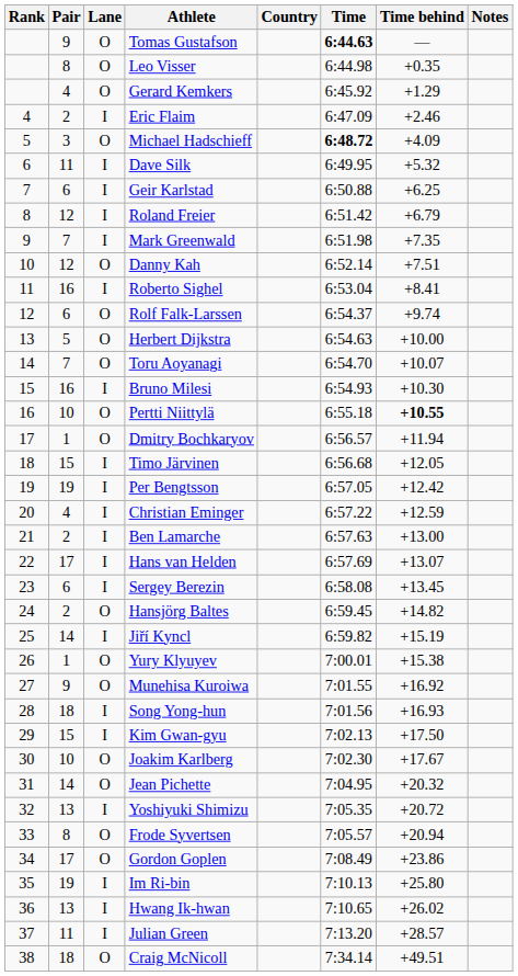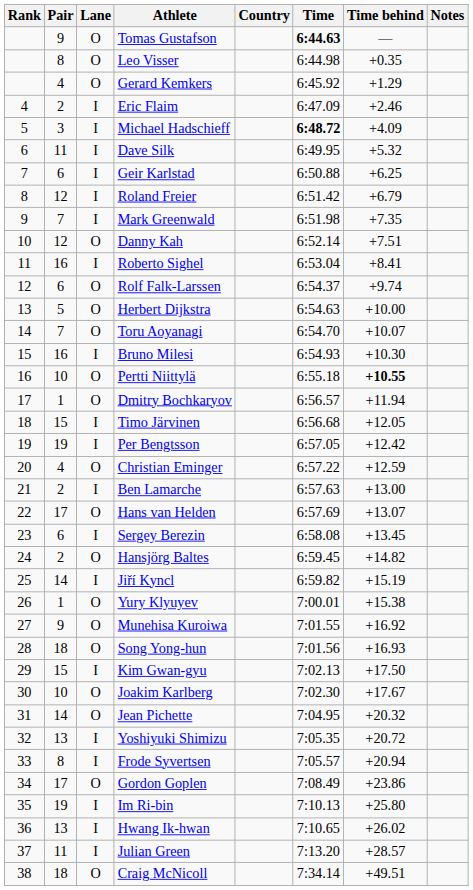Michael Hadschieff | Lane: O -> I
Christian Eminger | Lane: I -> O
Hans van Helden | Lane: I -> O
Song Yong-hun | Lane: I -> O
Frode Syvertsen | Lane: O -> I
